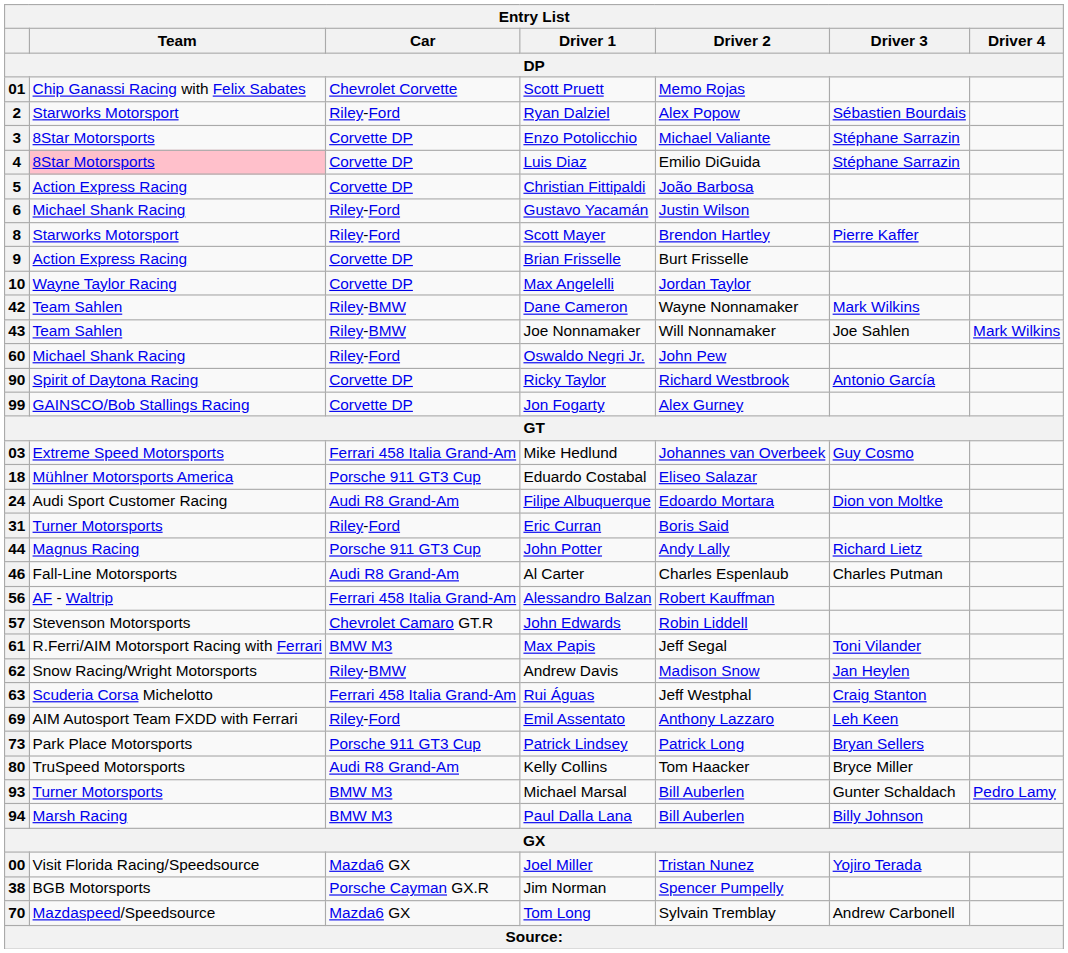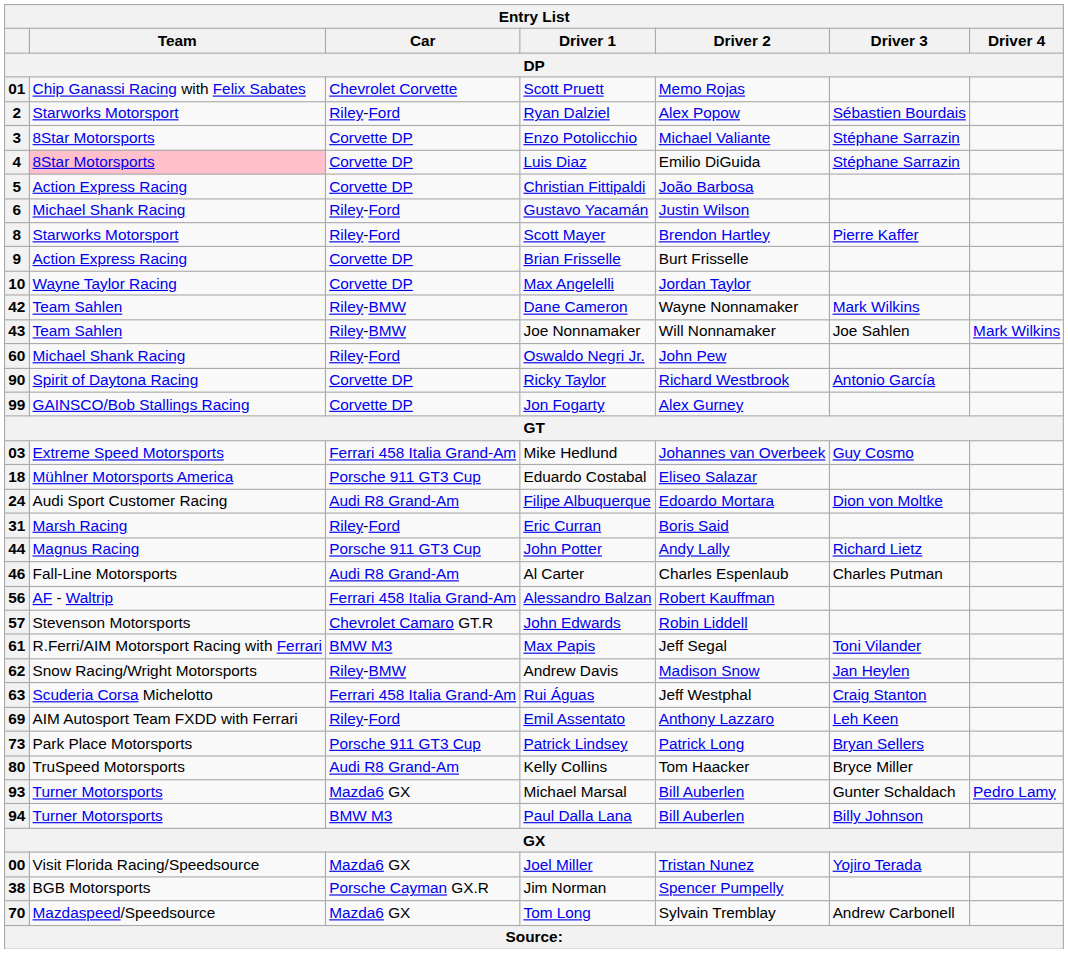31 | Team / DP: Turner Motorsports -> Marsh Racing
93 | Car / DP: BMW M3 -> Mazda6 GX
94 | Team / DP: Marsh Racing -> Turner Motorsports
